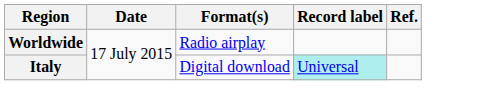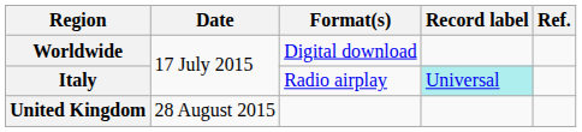Worldwide | Format(s): Radio airplay -> Digital download
Italy | Format(s): Digital download -> Radio airplay
+ row: United Kingdom | 28 August 2015
